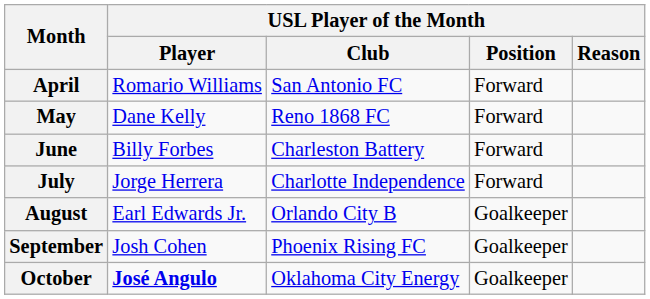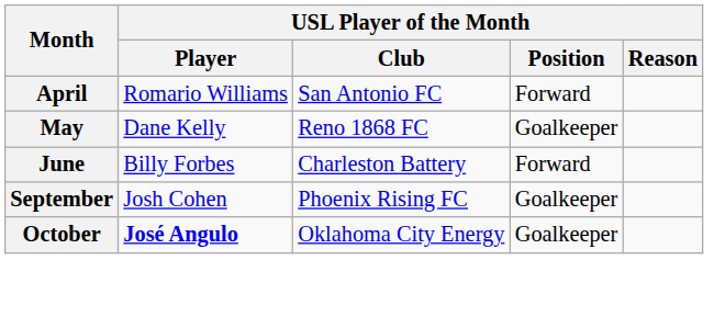May | USL Player of the Month / Position: Forward -> Goalkeeper
- row: July | Jorge Herrera | Charlotte Independence | Forward
- row: August | Earl Edwards Jr. | Orlando City B | Goalkeeper
